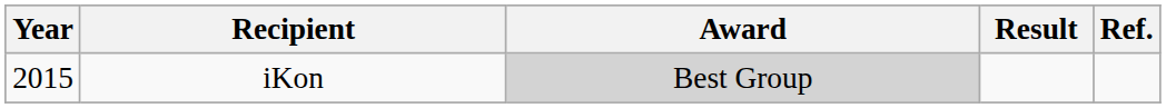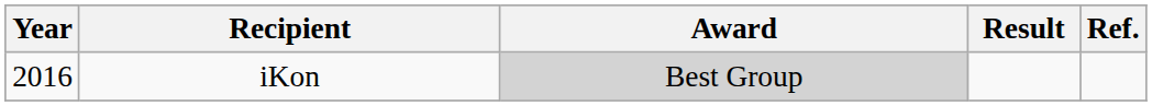iKon | Year: 2015 -> 2016
